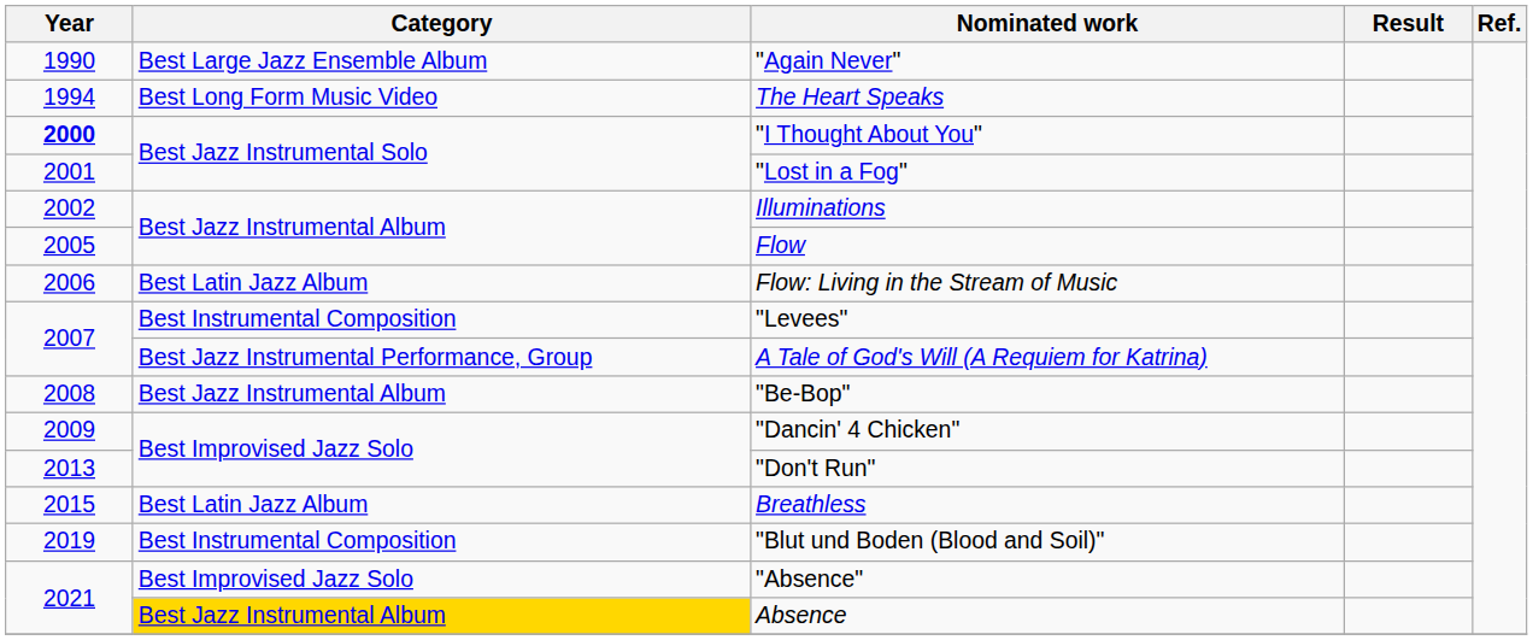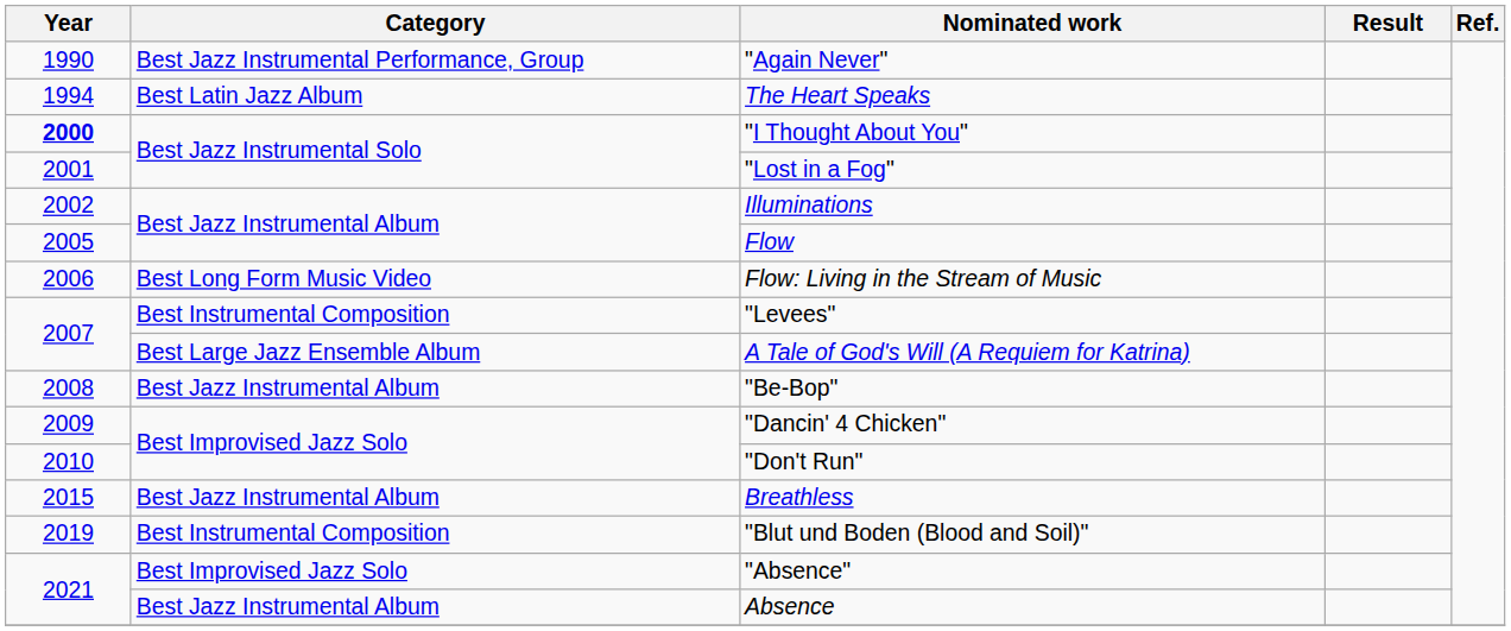"Again Never" | Category: Best Large Jazz Ensemble Album -> Best Jazz Instrumental Performance, Group
The Heart Speaks | Category: Best Long Form Music Video -> Best Latin Jazz Album
Flow: Living in the Stream of Music | Category: Best Latin Jazz Album -> Best Long Form Music Video
A Tale of God's Will (A Requiem for Katrina) | Category: Best Jazz Instrumental Performance, Group -> Best Large Jazz Ensemble Album
"Don't Run" | Year: 2013 -> 2010
Breathless | Category: Best Latin Jazz Album -> Best Jazz Instrumental Album
Absence | Category: gold background -> no background
